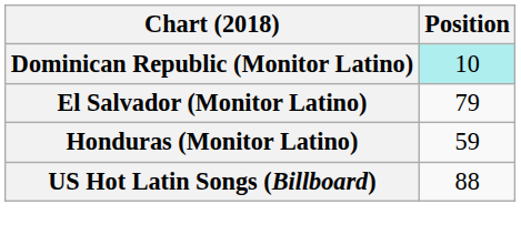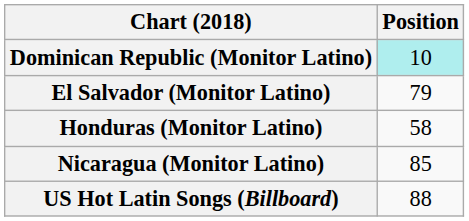Honduras (Monitor Latino) | Position: 59 -> 58
+ row: Nicaragua (Monitor Latino) | 85
